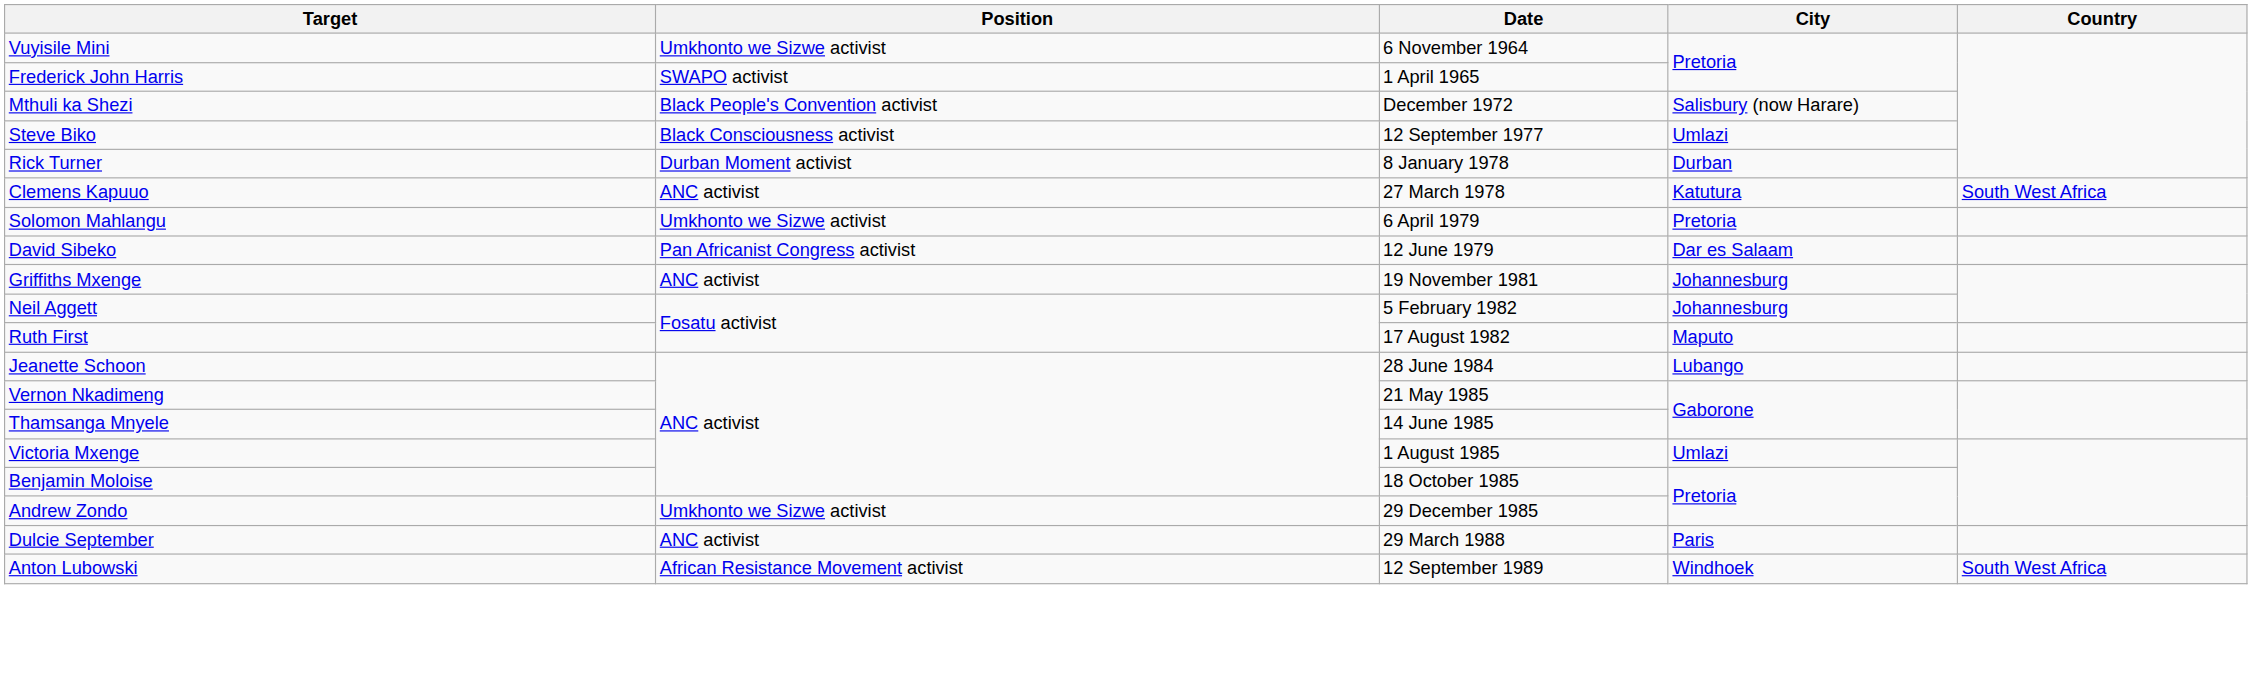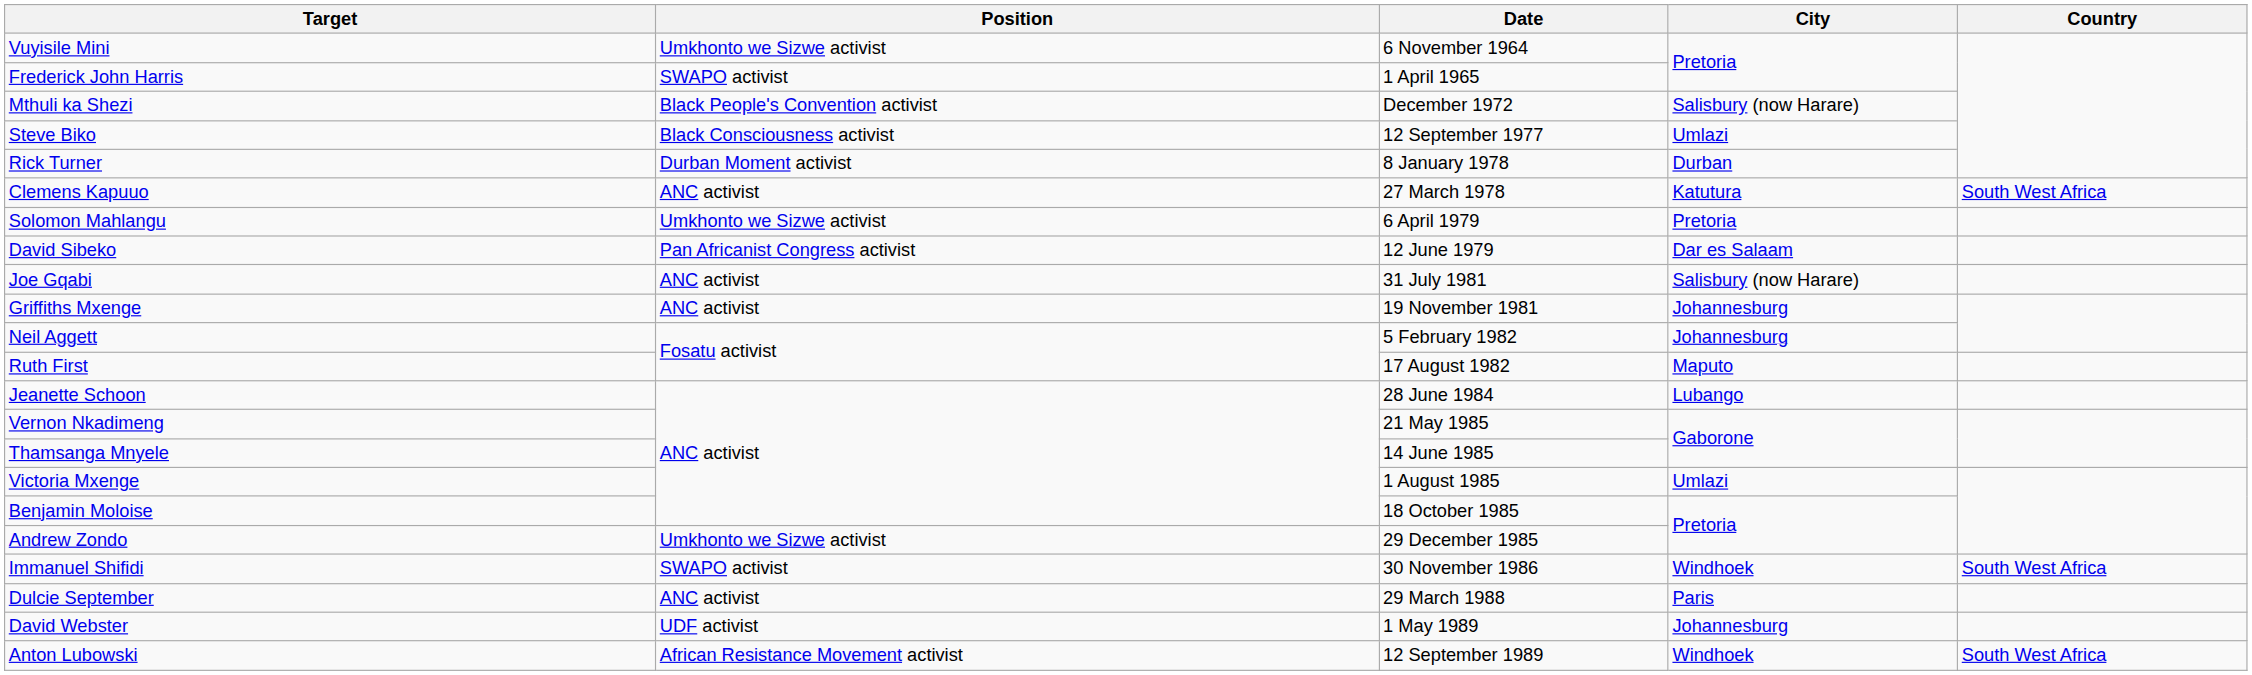+ row: Joe Gqabi | ANC activist | 31 July 1981 | Salisbury (now Harare)
+ row: Immanuel Shifidi | SWAPO activist | 30 November 1986 | Windhoek | South West Africa
+ row: David Webster | UDF activist | 1 May 1989 | Johannesburg
